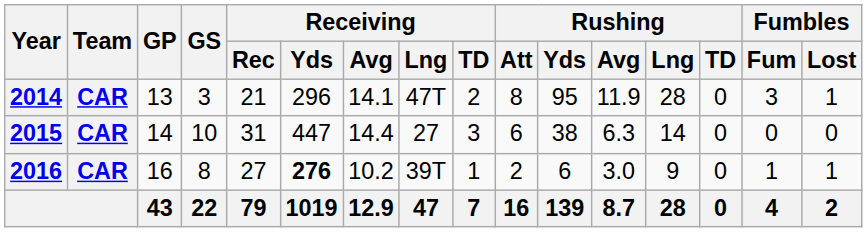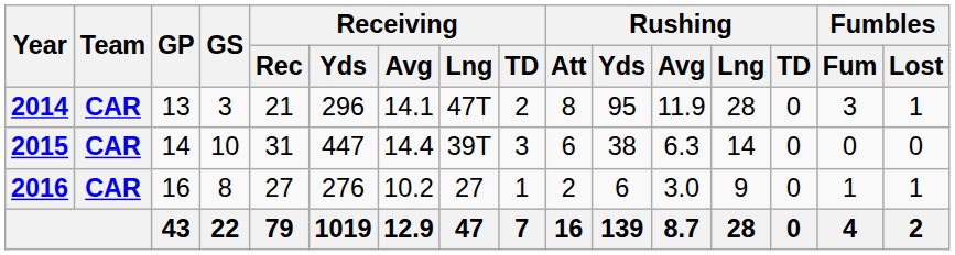2015 | Receiving / Lng: 27 -> 39T
2016 | Receiving / Yds: bold -> normal
2016 | Receiving / Lng: 39T -> 27
